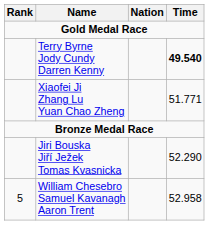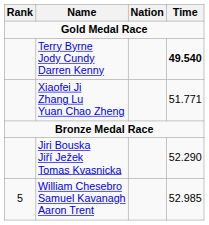William Chesebro Samuel Kavanagh Aaron Trent | Time: 52.958 -> 52.985
